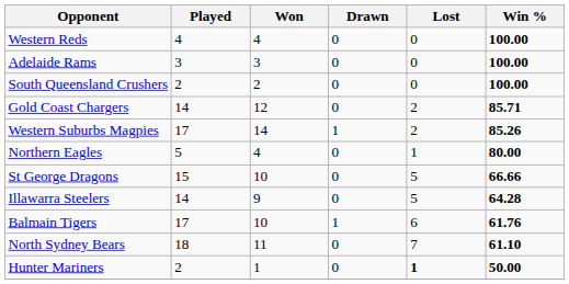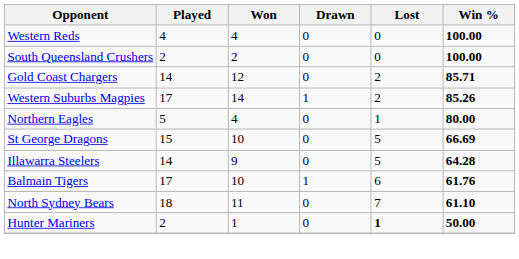- row: Adelaide Rams | 3 | 3 | 0 | 0 | 100.00
St George Dragons | Win %: 66.66 -> 66.69
